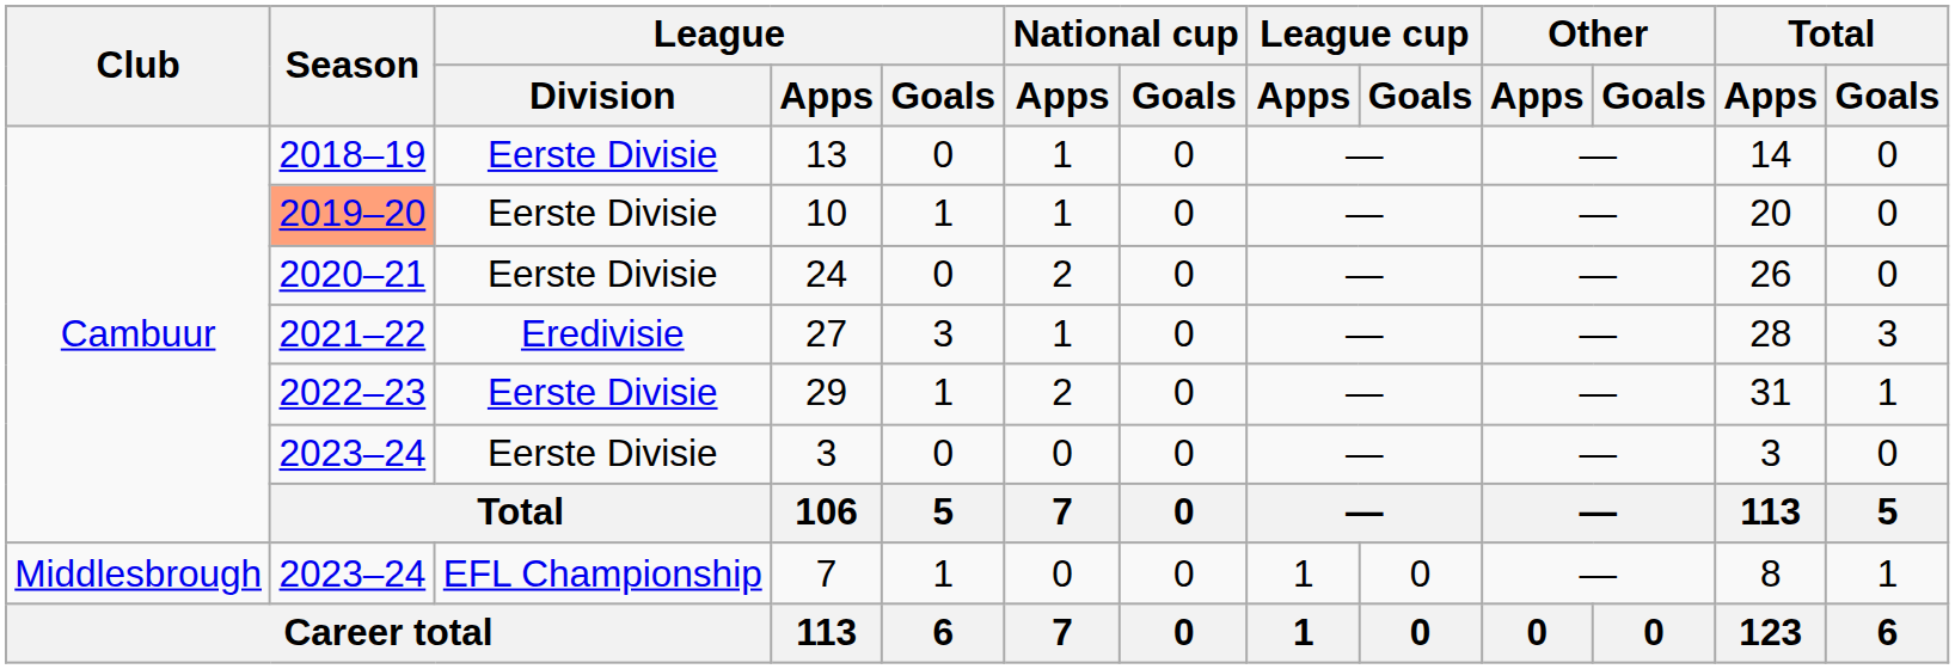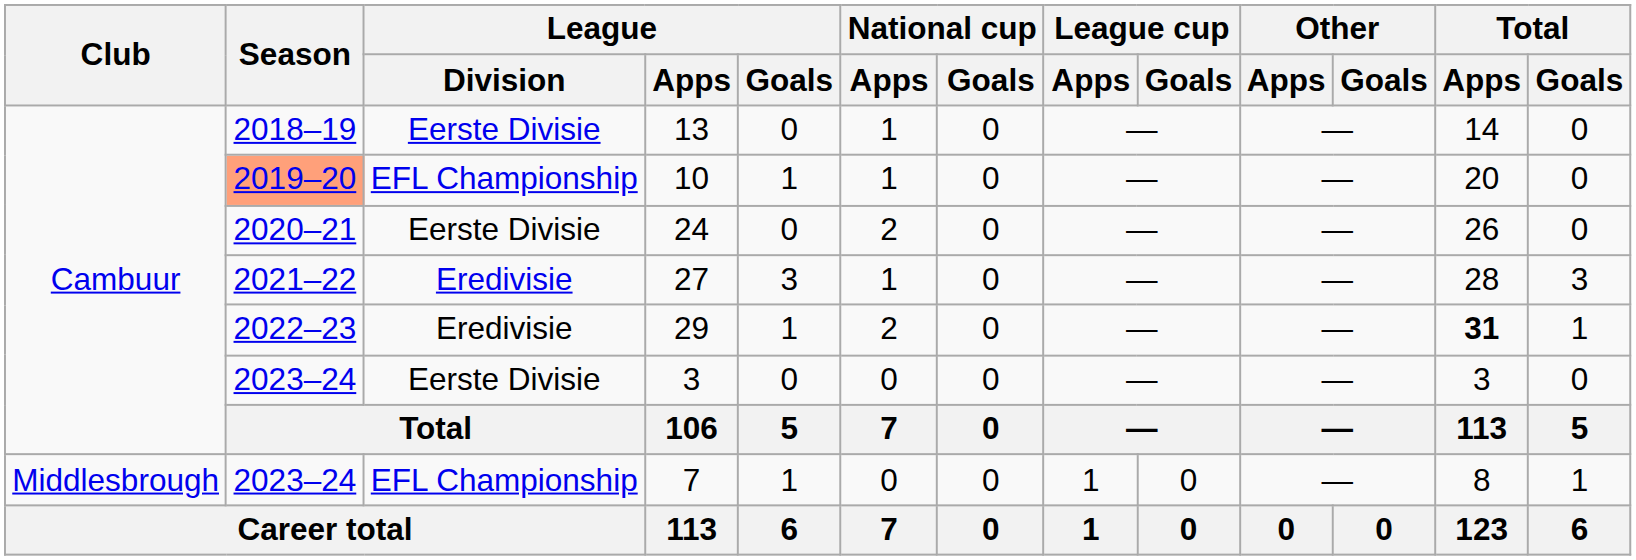10 | League / Division: Eerste Divisie -> EFL Championship
29 | League / Division: Eerste Divisie -> Eredivisie
29 | Total / Apps: normal -> bold
